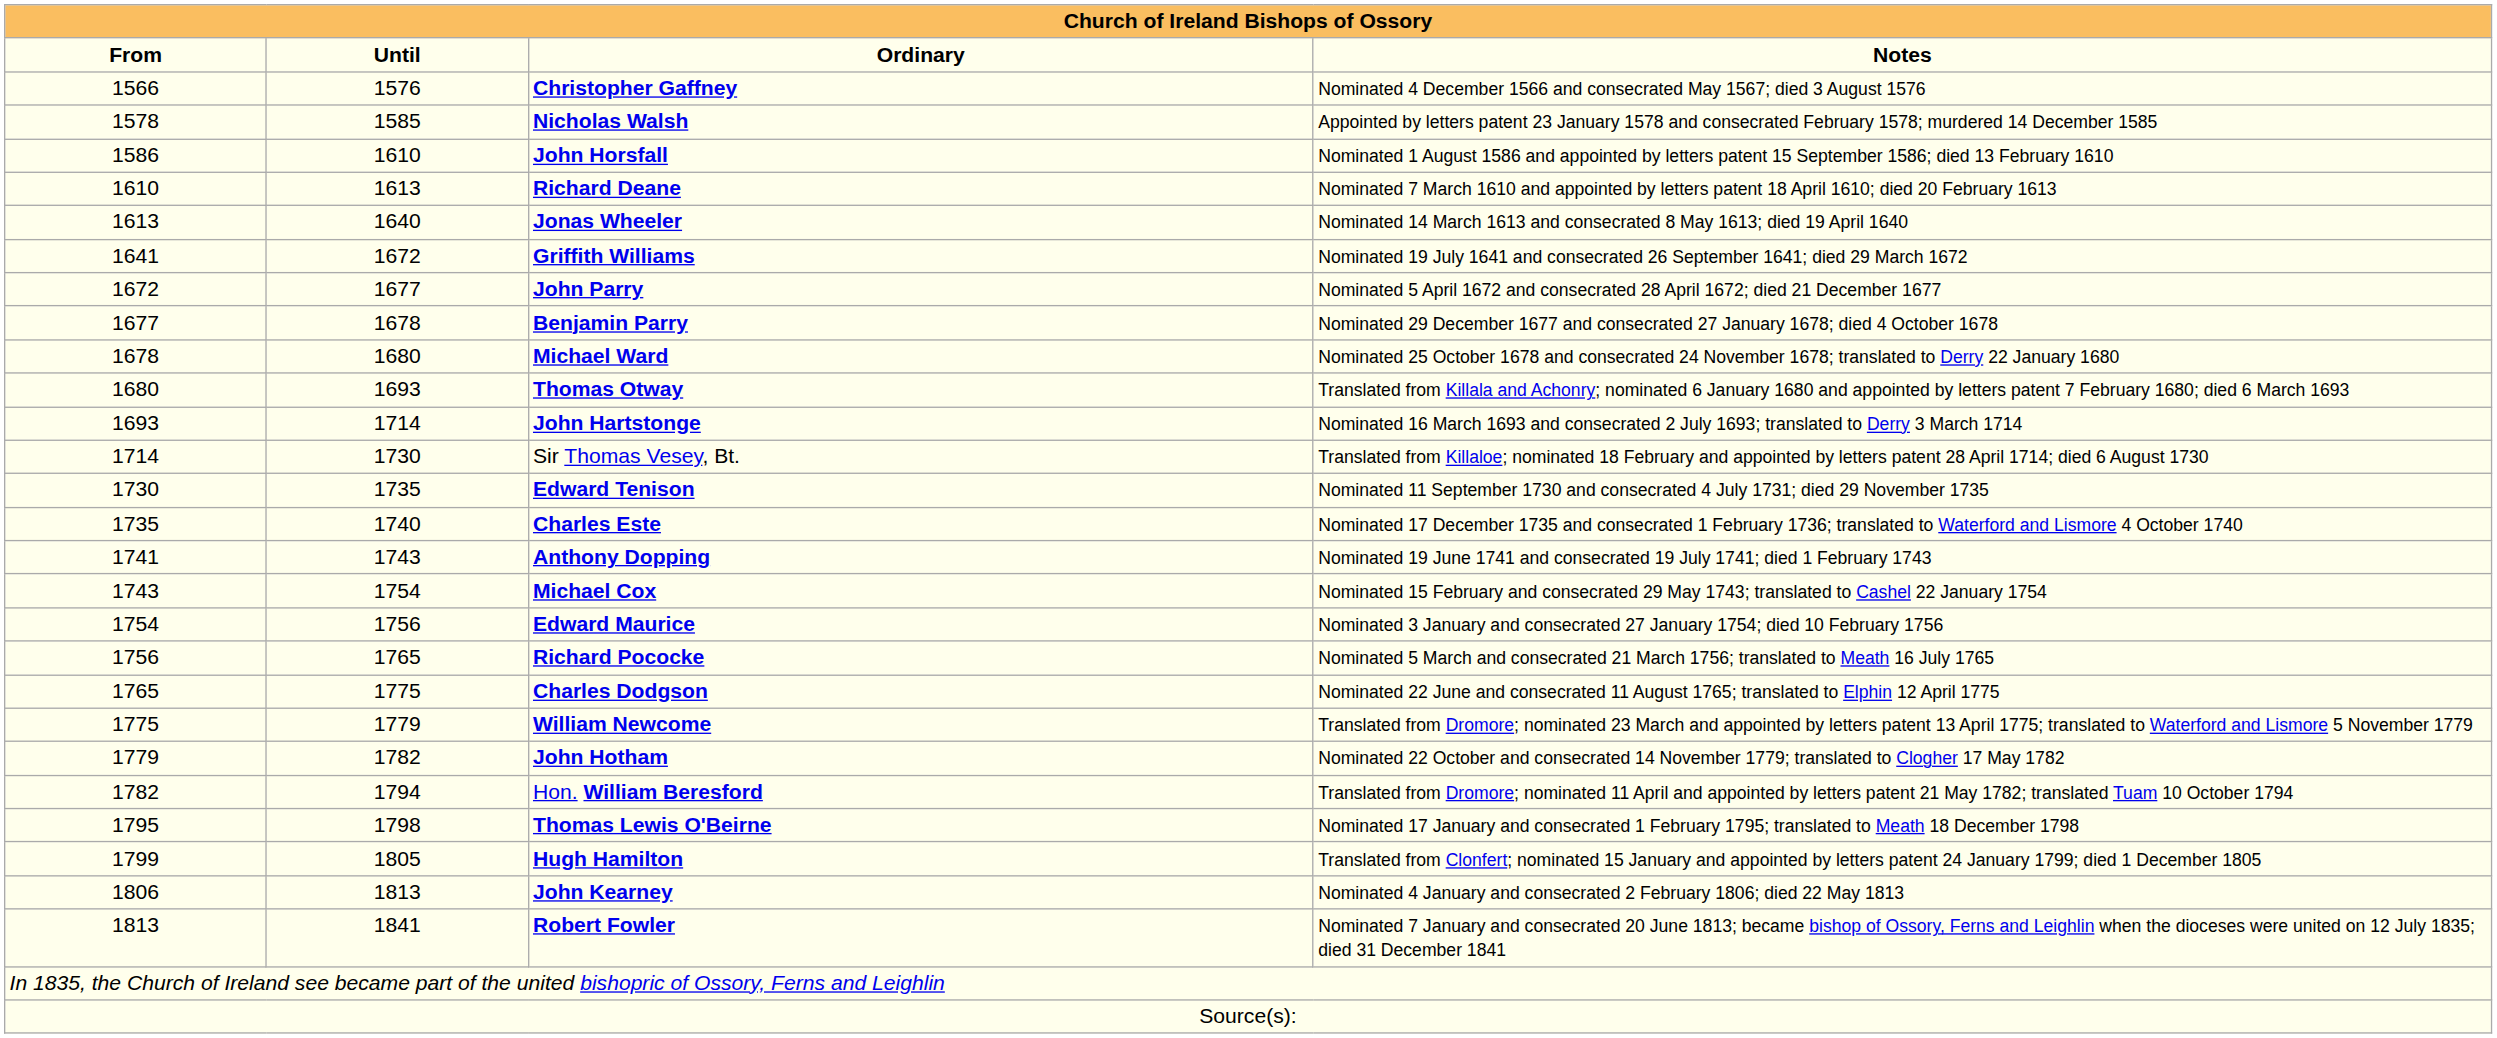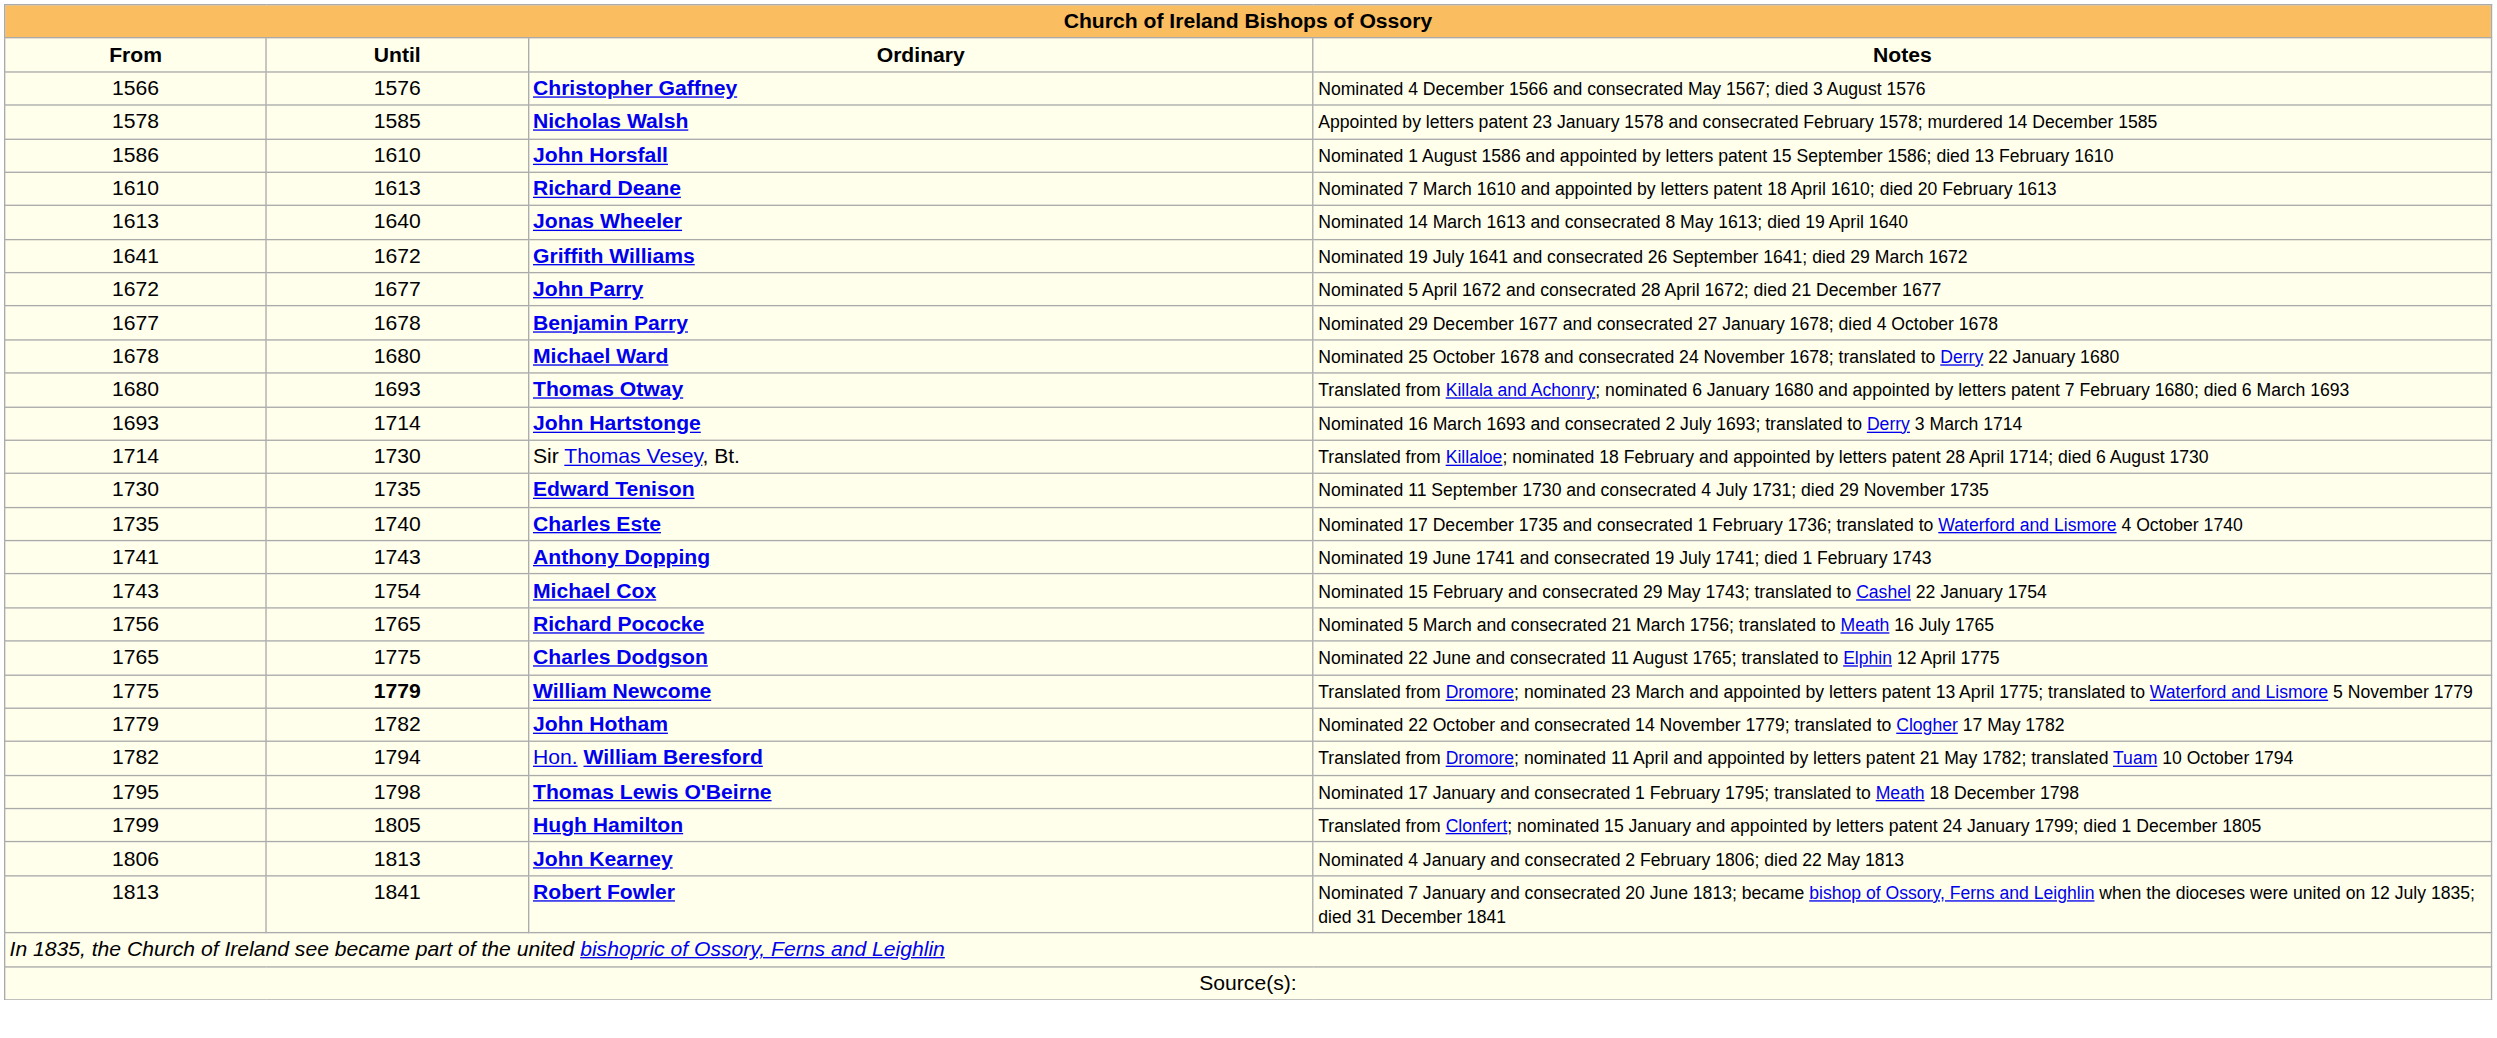- row: 1754 | 1756 | Edward Maurice | Nominated 3 January and consecrated 27 January 1754; died 10 February 1756
William Newcome | Until: normal -> bold
